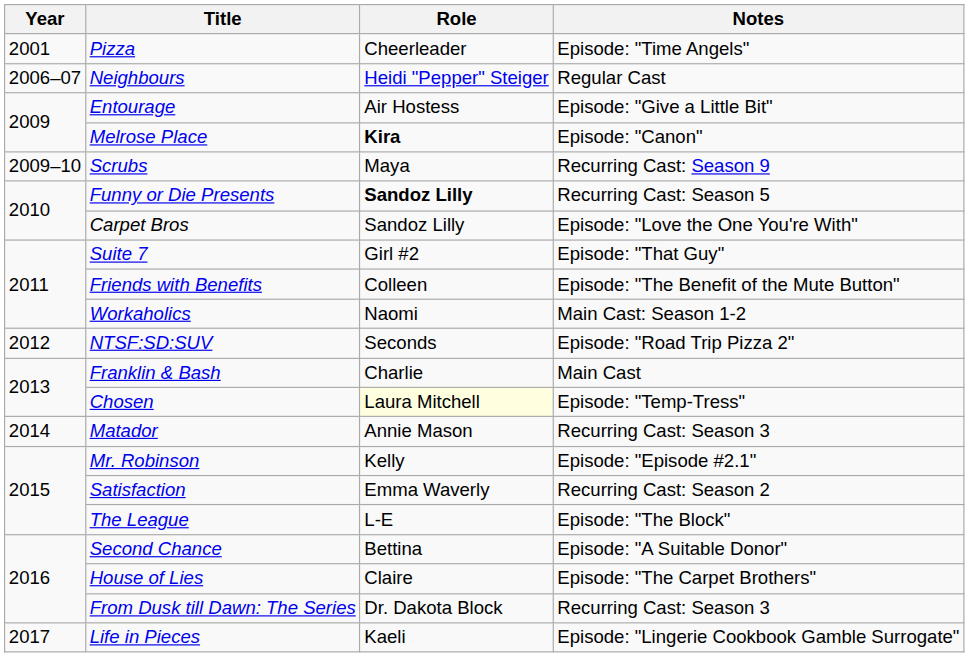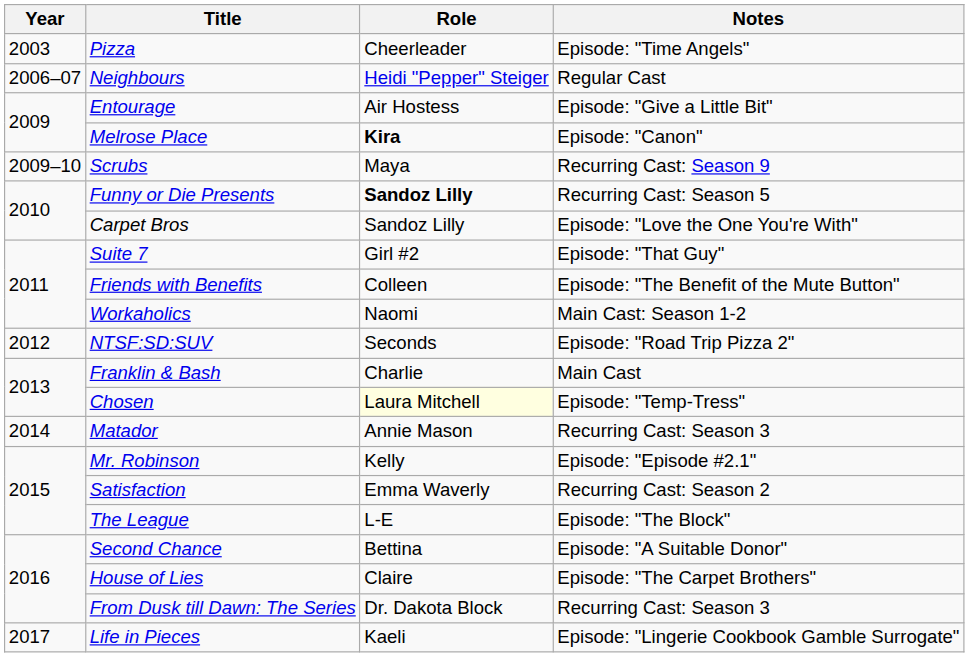Pizza | Year: 2001 -> 2003
